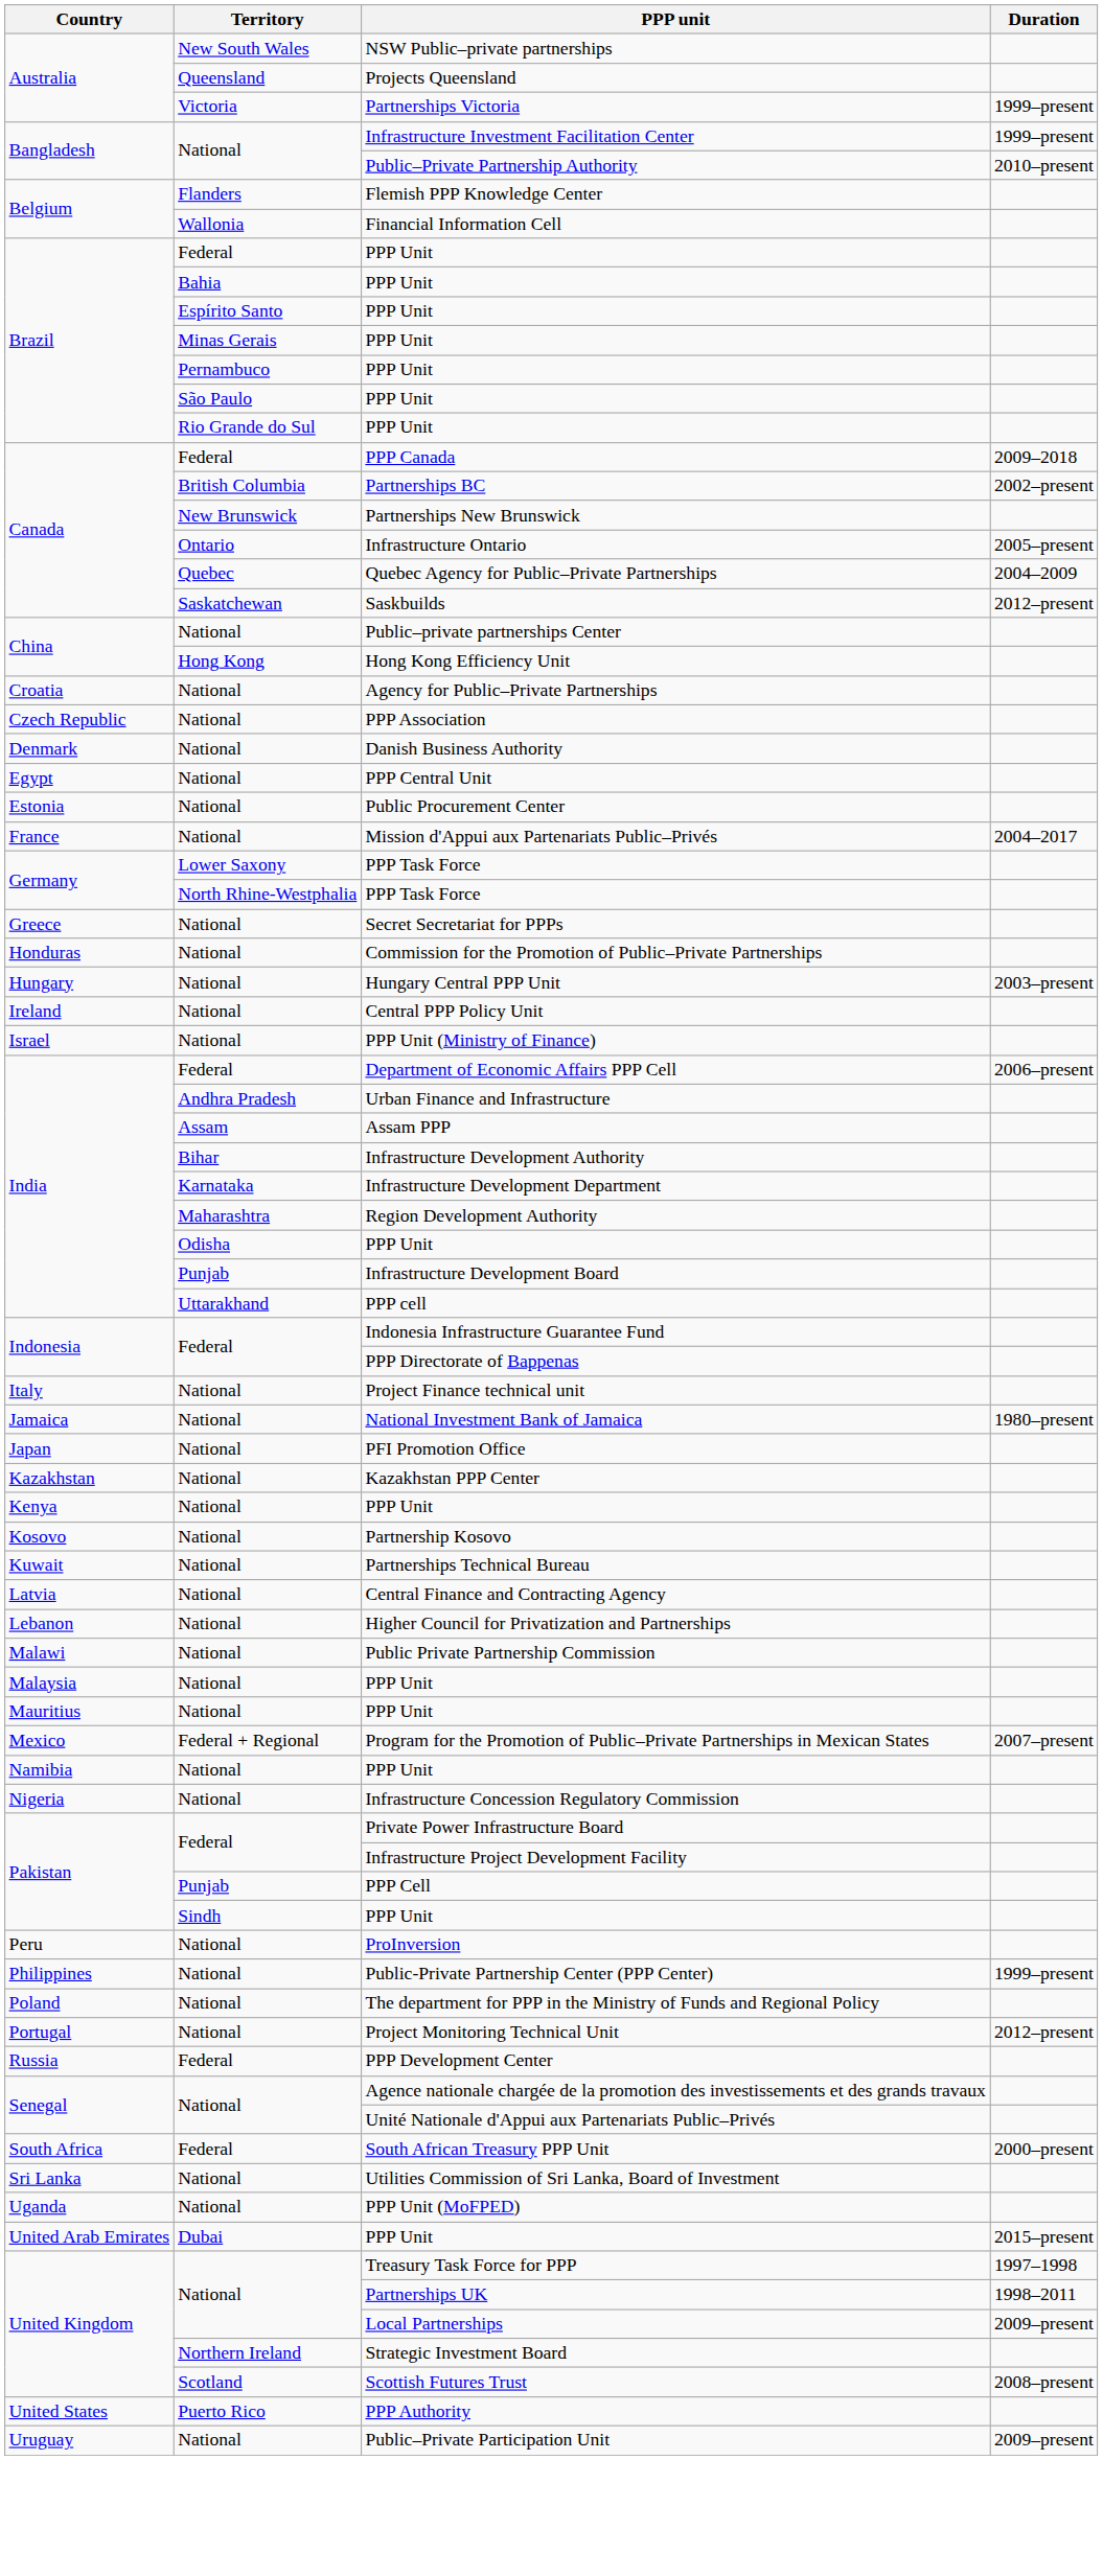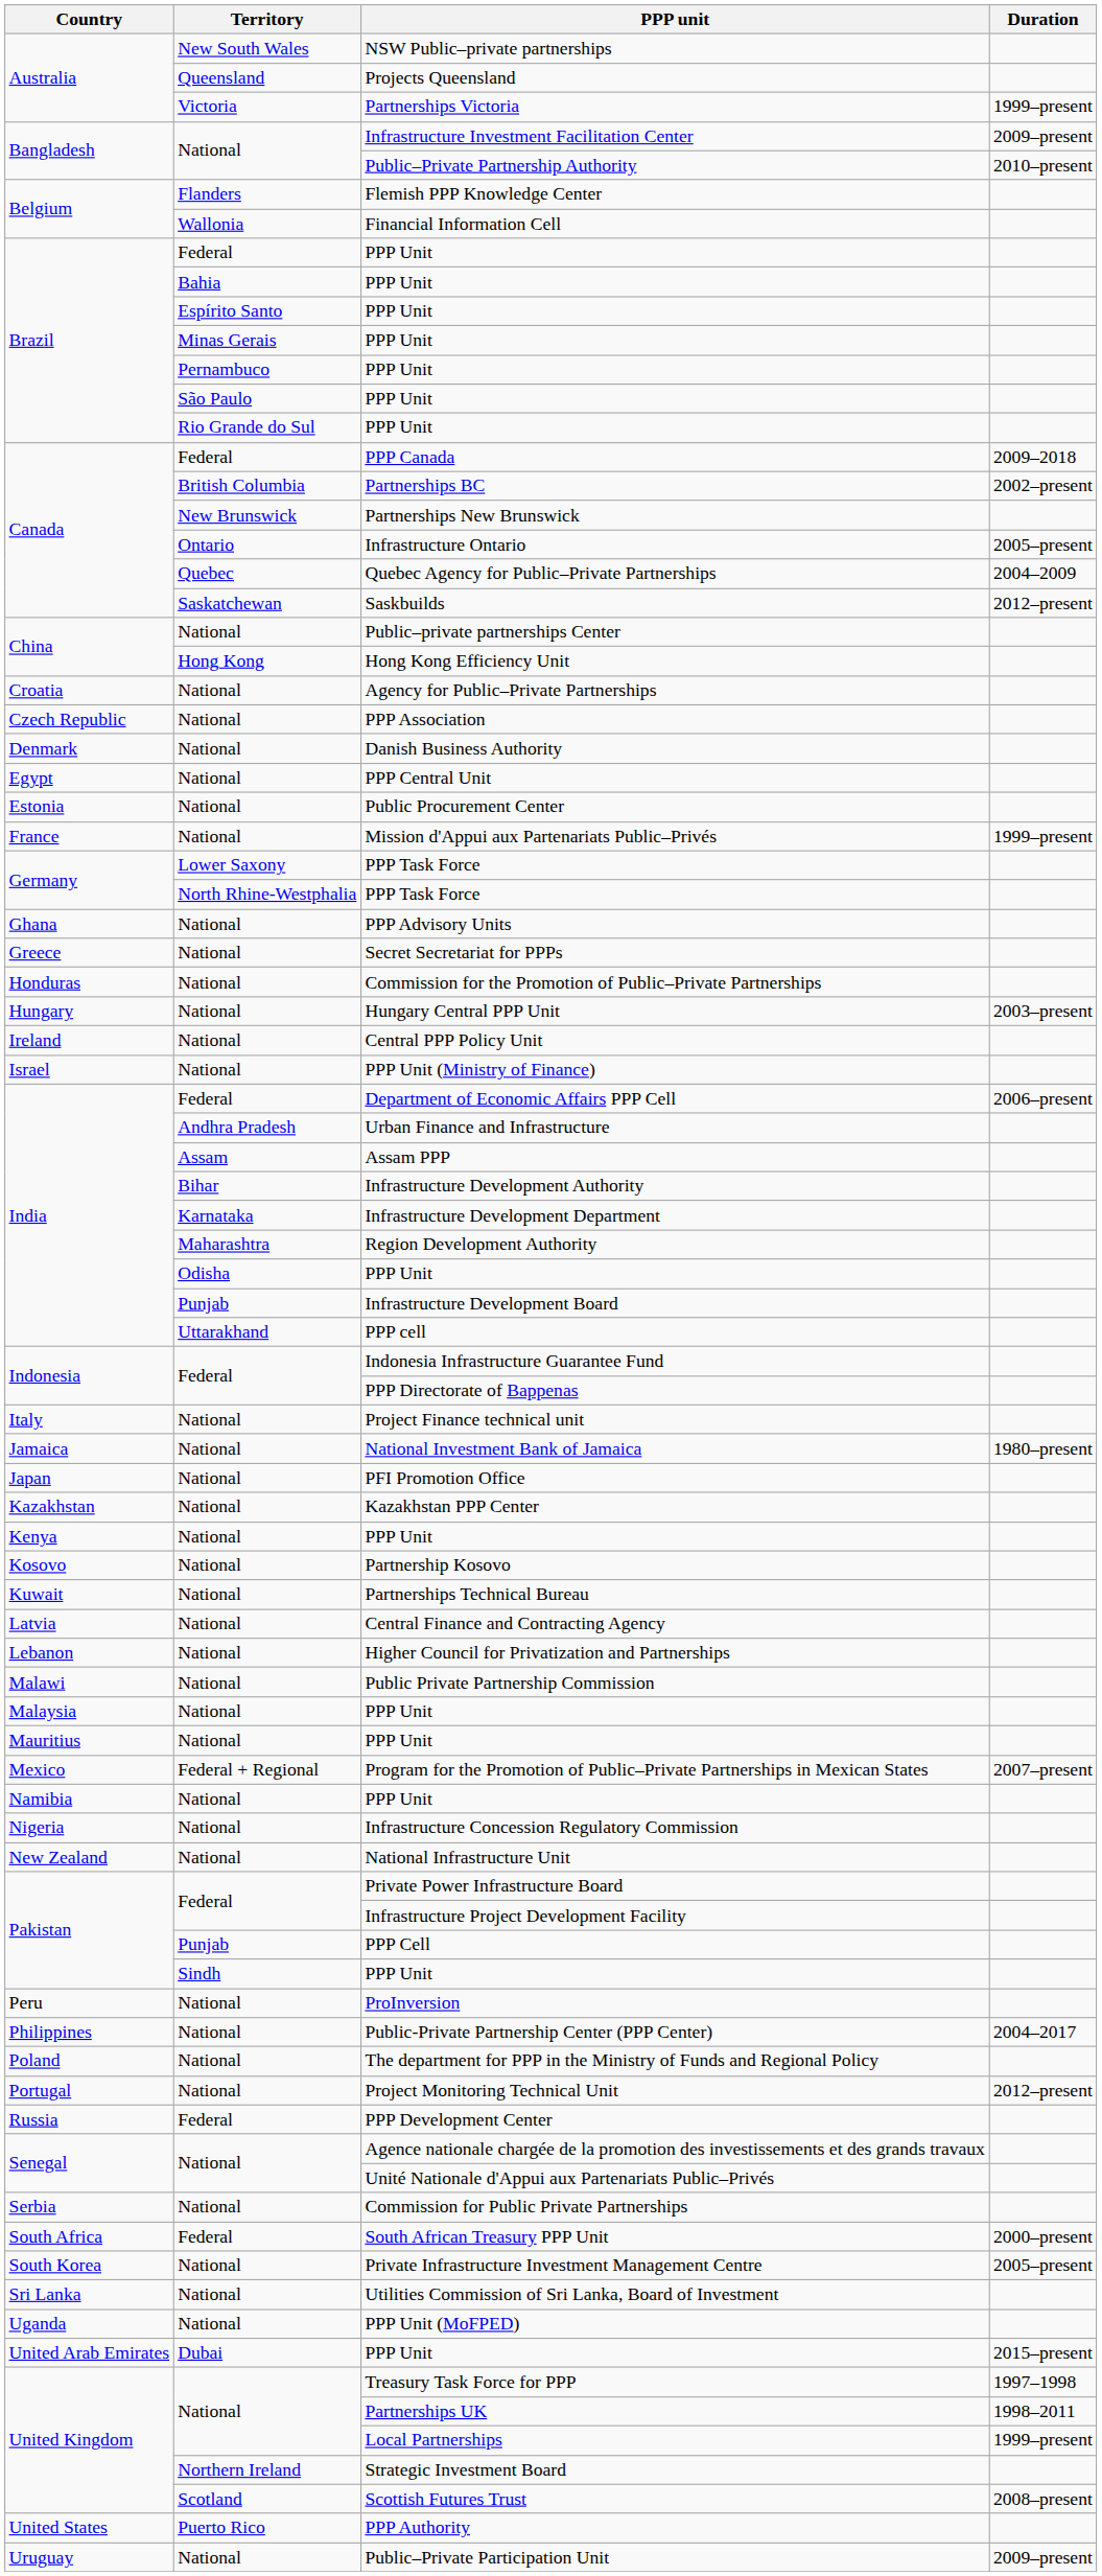Infrastructure Investment Facilitation Center | Duration: 1999–present -> 2009–present
Mission d'Appui aux Partenariats Public–Privés | Duration: 2004–2017 -> 1999–present
+ row: Ghana | National | PPP Advisory Units
+ row: New Zealand | National | National Infrastructure Unit
Public-Private Partnership Center (PPP Center) | Duration: 1999–present -> 2004–2017
+ row: Serbia | National | Commission for Public Private Partnerships
+ row: South Korea | National | Private Infrastructure Investment Management Centre | 2005–present
Local Partnerships | Duration: 2009–present -> 1999–present
